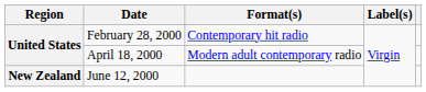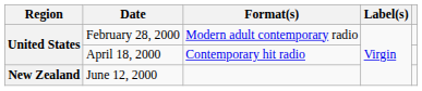February 28, 2000 | Format(s): Contemporary hit radio -> Modern adult contemporary radio
April 18, 2000 | Format(s): Modern adult contemporary radio -> Contemporary hit radio
